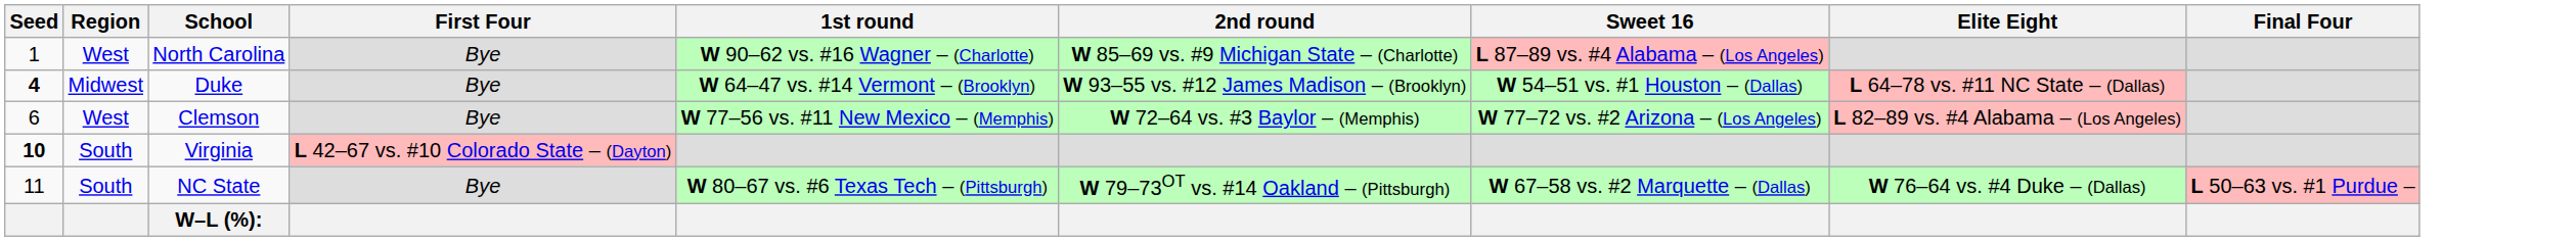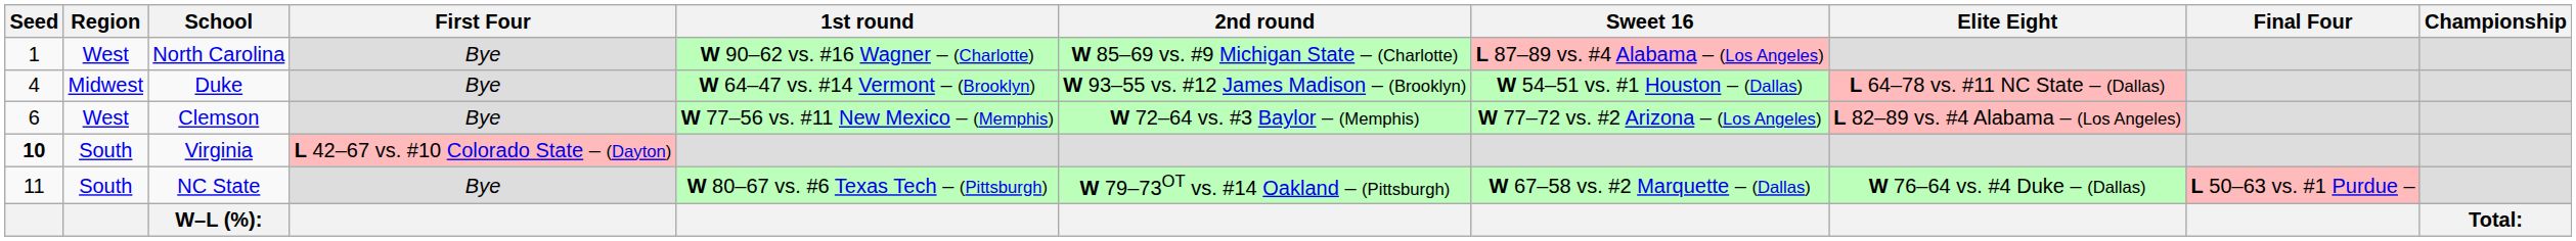+ column: Championship | Total:
Duke | Seed: bold -> normal
